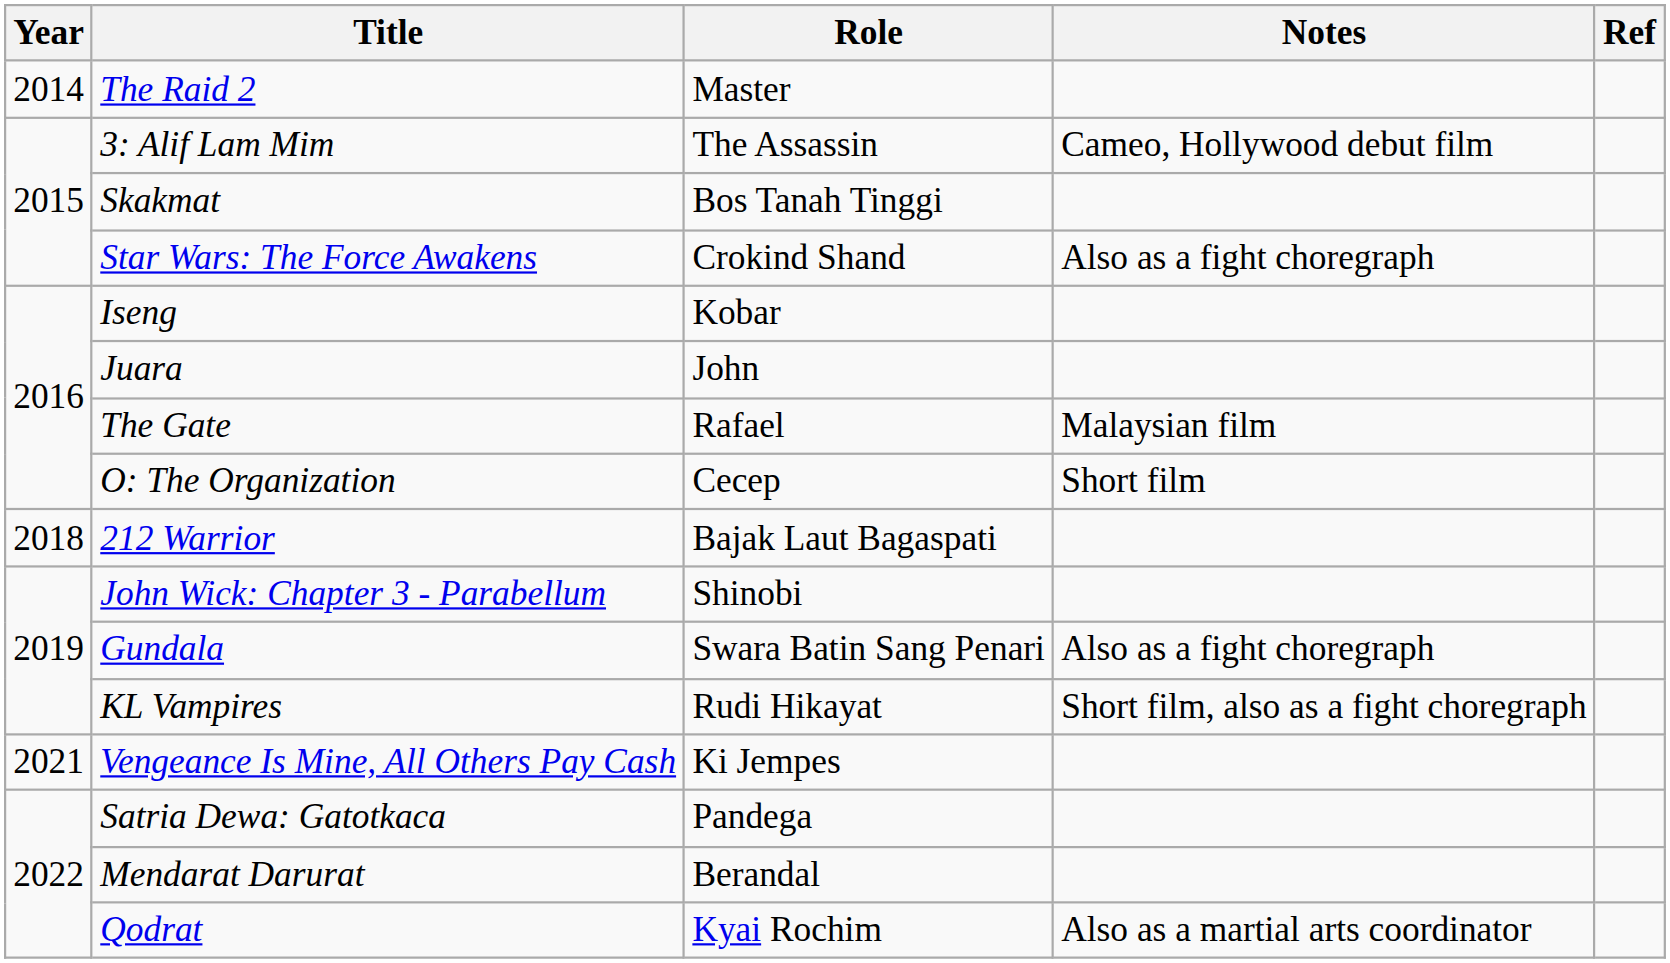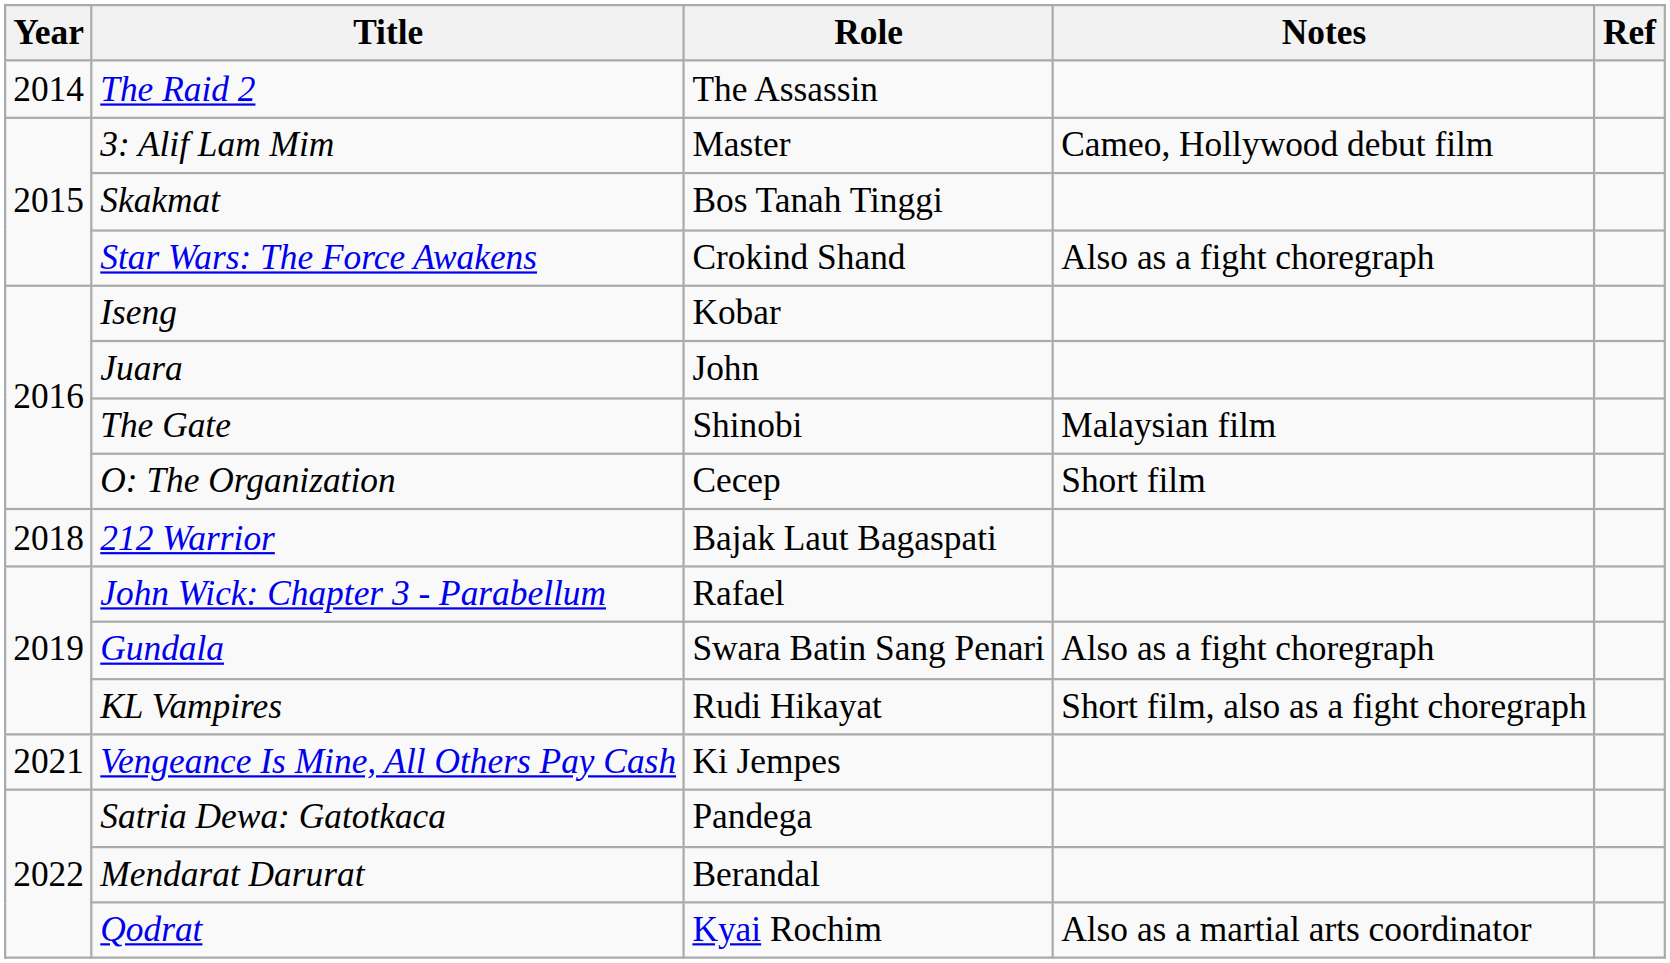The Raid 2 | Role: Master -> The Assassin
3: Alif Lam Mim | Role: The Assassin -> Master
The Gate | Role: Rafael -> Shinobi
John Wick: Chapter 3 - Parabellum | Role: Shinobi -> Rafael
